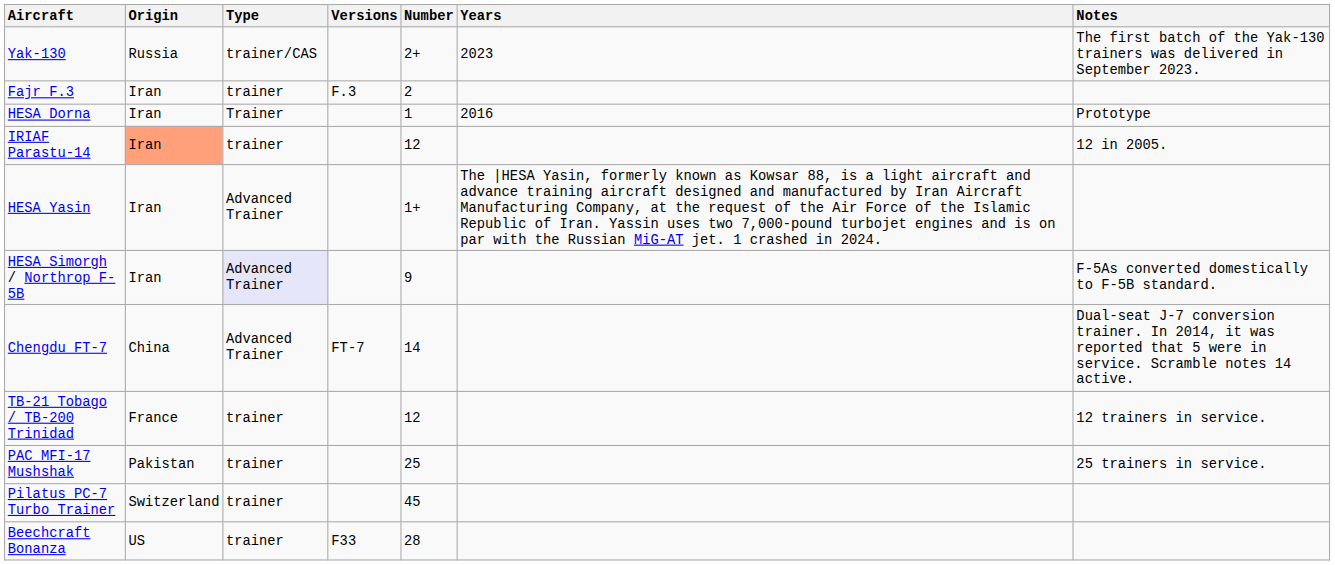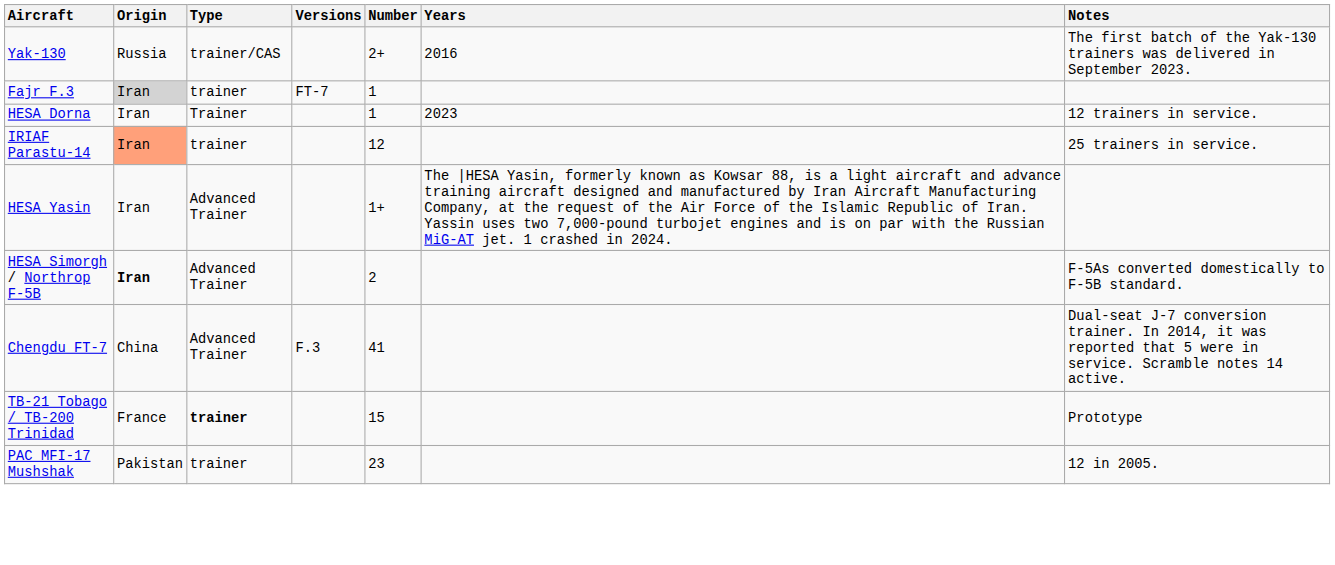Yak-130 | Years: 2023 -> 2016
Fajr F.3 | Origin: no background -> lightgrey background
Fajr F.3 | Versions: F.3 -> FT-7
Fajr F.3 | Number: 2 -> 1
HESA Dorna | Years: 2016 -> 2023
HESA Dorna | Notes: Prototype -> 12 trainers in service.
IRIAF Parastu-14 | Notes: 12 in 2005. -> 25 trainers in service.
HESA Simorgh / Northrop F-5B | Origin: normal -> bold
HESA Simorgh / Northrop F-5B | Type: lavender background -> no background
HESA Simorgh / Northrop F-5B | Number: 9 -> 2
Chengdu FT-7 | Versions: FT-7 -> F.3
Chengdu FT-7 | Number: 14 -> 41
TB-21 Tobago / TB-200 Trinidad | Type: normal -> bold
TB-21 Tobago / TB-200 Trinidad | Number: 12 -> 15
TB-21 Tobago / TB-200 Trinidad | Notes: 12 trainers in service. -> Prototype
PAC MFI-17 Mushshak | Number: 25 -> 23
PAC MFI-17 Mushshak | Notes: 25 trainers in service. -> 12 in 2005.
- row: Pilatus PC-7 Turbo Trainer | Switzerland | trainer | 45
- row: Beechcraft Bonanza | US | trainer | F33 | 28
